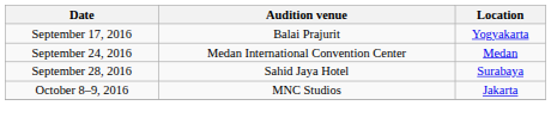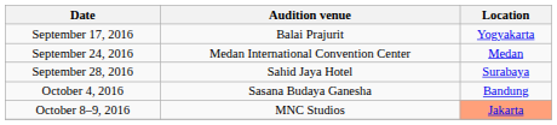+ row: October 4, 2016 | Sasana Budaya Ganesha | Bandung
October 8–9, 2016 | Location: no background -> lightsalmon background
